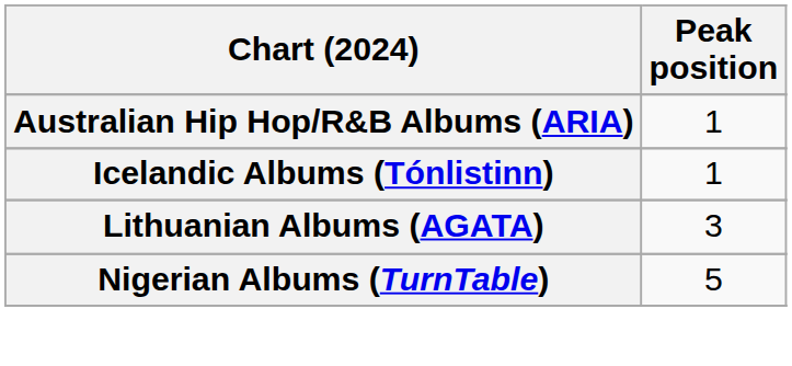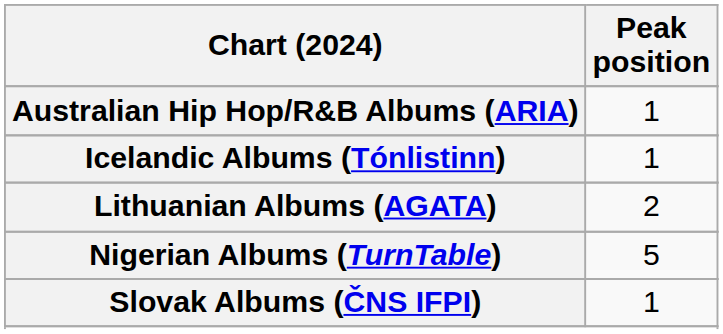Lithuanian Albums (AGATA) | Peak position: 3 -> 2
+ row: Slovak Albums (ČNS IFPI) | 1
